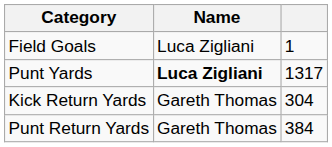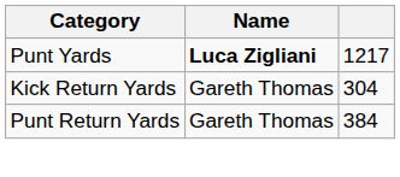- row: Field Goals | Luca Zigliani | 1
Punt Yards | column 3: 1317 -> 1217
